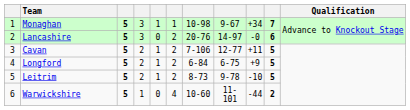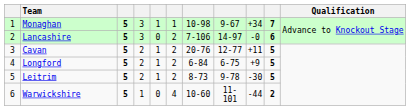Lancashire | column 7: 20-76 -> 7-106
Cavan | column 7: 7-106 -> 20-76
Leitrim | column 9: -10 -> -30
